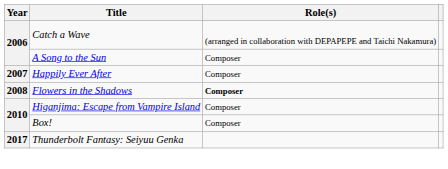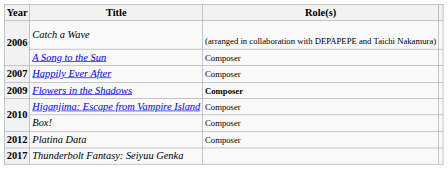Flowers in the Shadows | Year: 2008 -> 2009
+ row: 2012 | Platina Data | Composer
